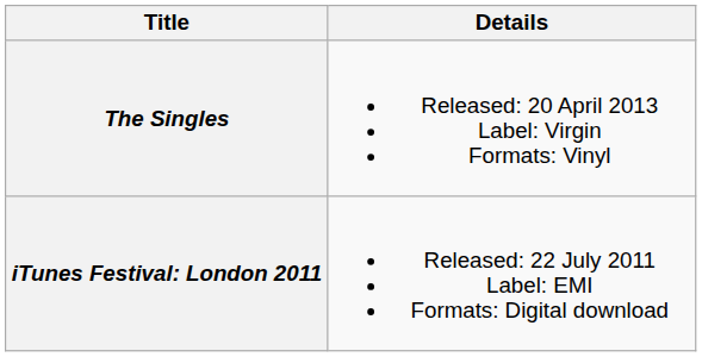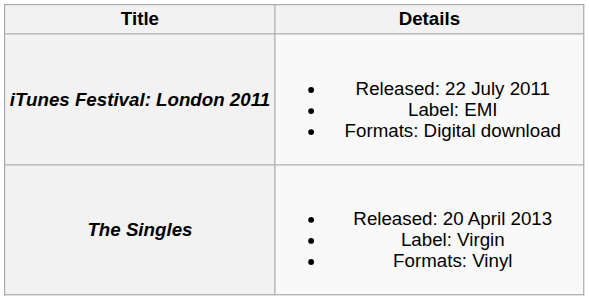rows swapped: iTunes Festival: London 2011 <-> The Singles
